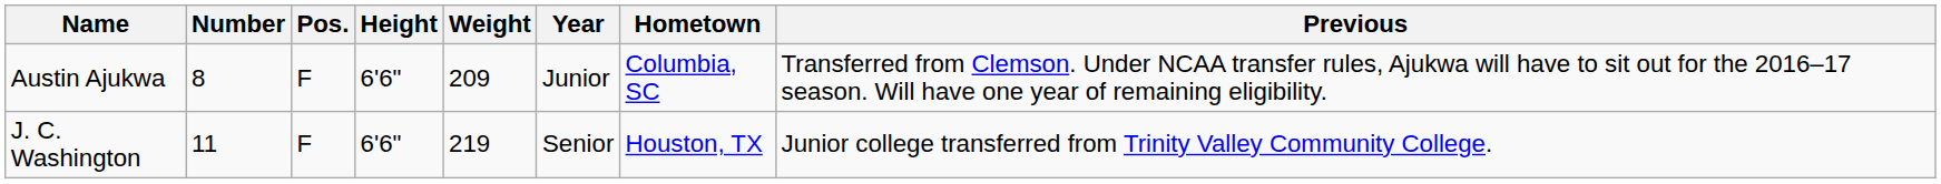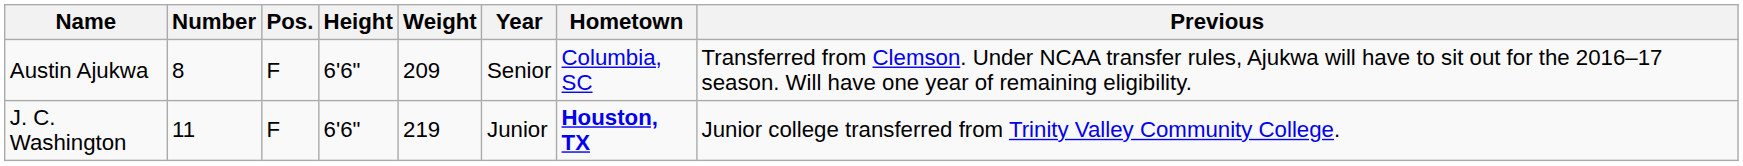Austin Ajukwa | Year: Junior -> Senior
J. C. Washington | Year: Senior -> Junior
J. C. Washington | Hometown: normal -> bold
